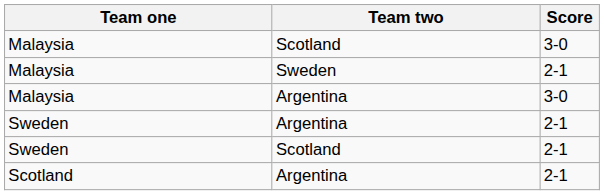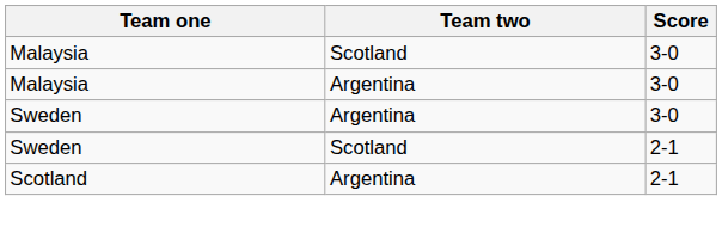- row: Malaysia | Sweden | 2-1
Sweden / Argentina | Score: 2-1 -> 3-0
